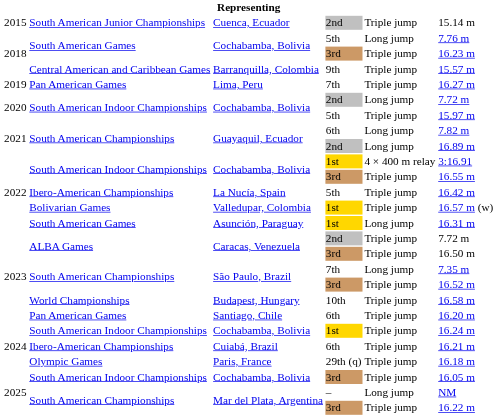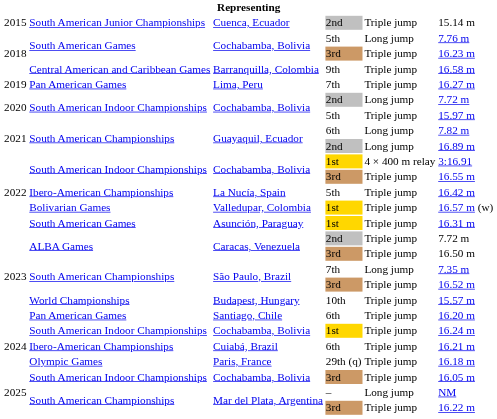Barranquilla, Colombia | column 6: 15.57 m -> 16.58 m
Asunción, Paraguay | column 5: Long jump -> Triple jump
Budapest, Hungary | column 6: 16.58 m -> 15.57 m
